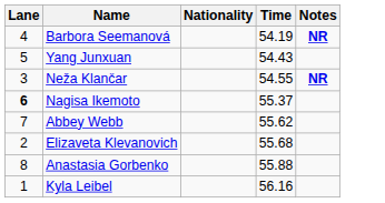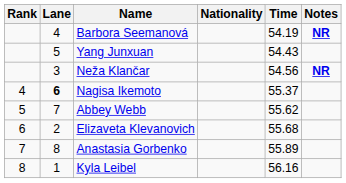+ column: Rank | 4 | 5 | 6 | 7 | 8
Neža Klančar | Time: 54.55 -> 54.56
Anastasia Gorbenko | Time: 55.88 -> 55.89
